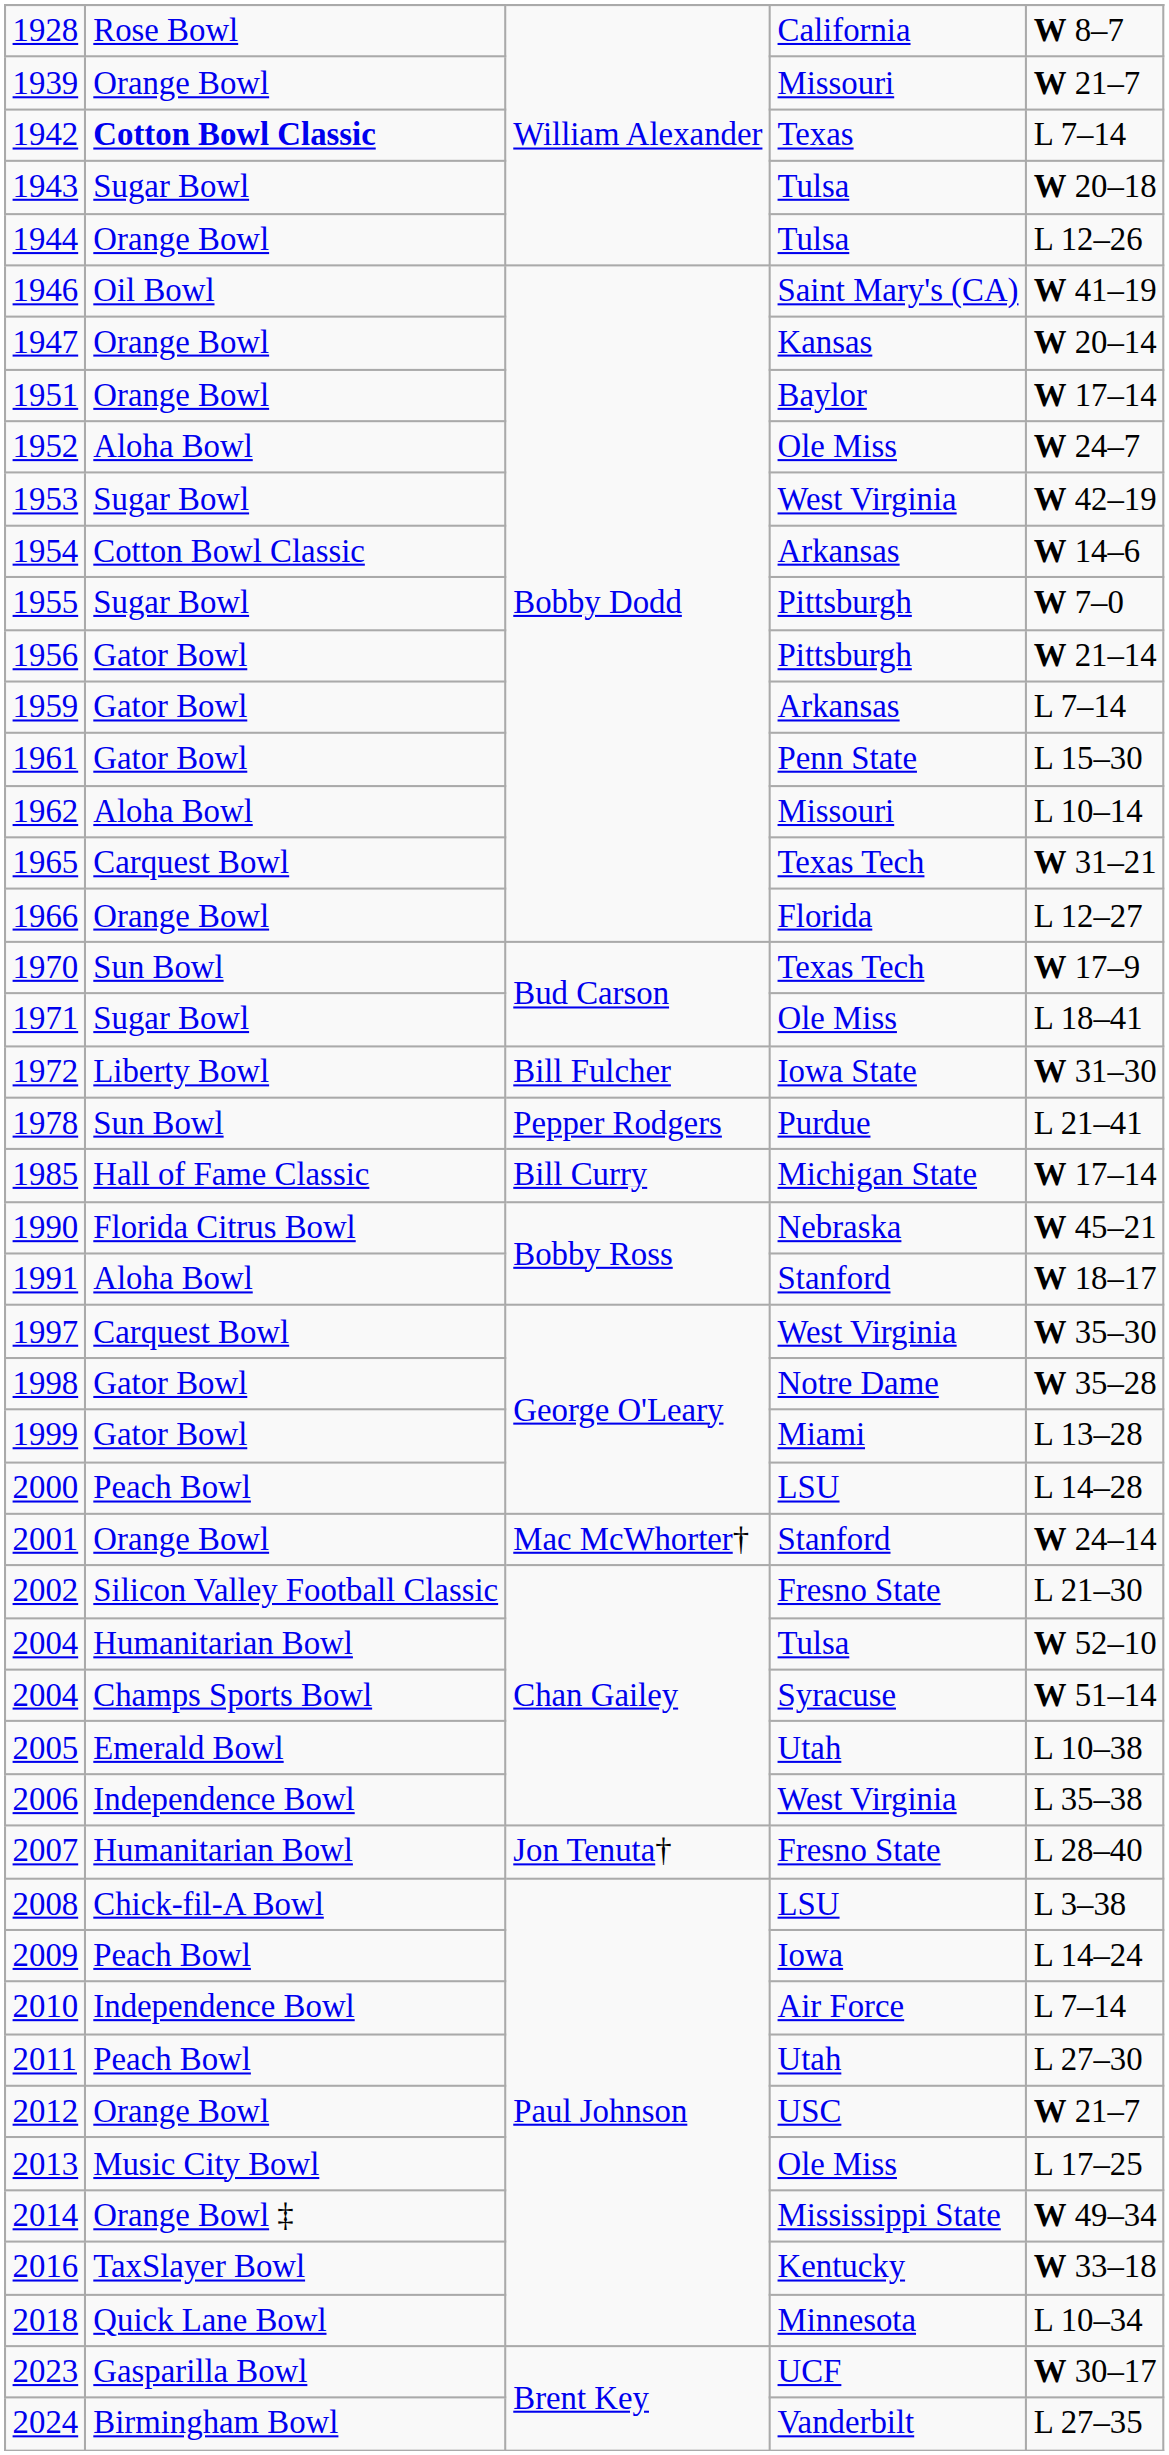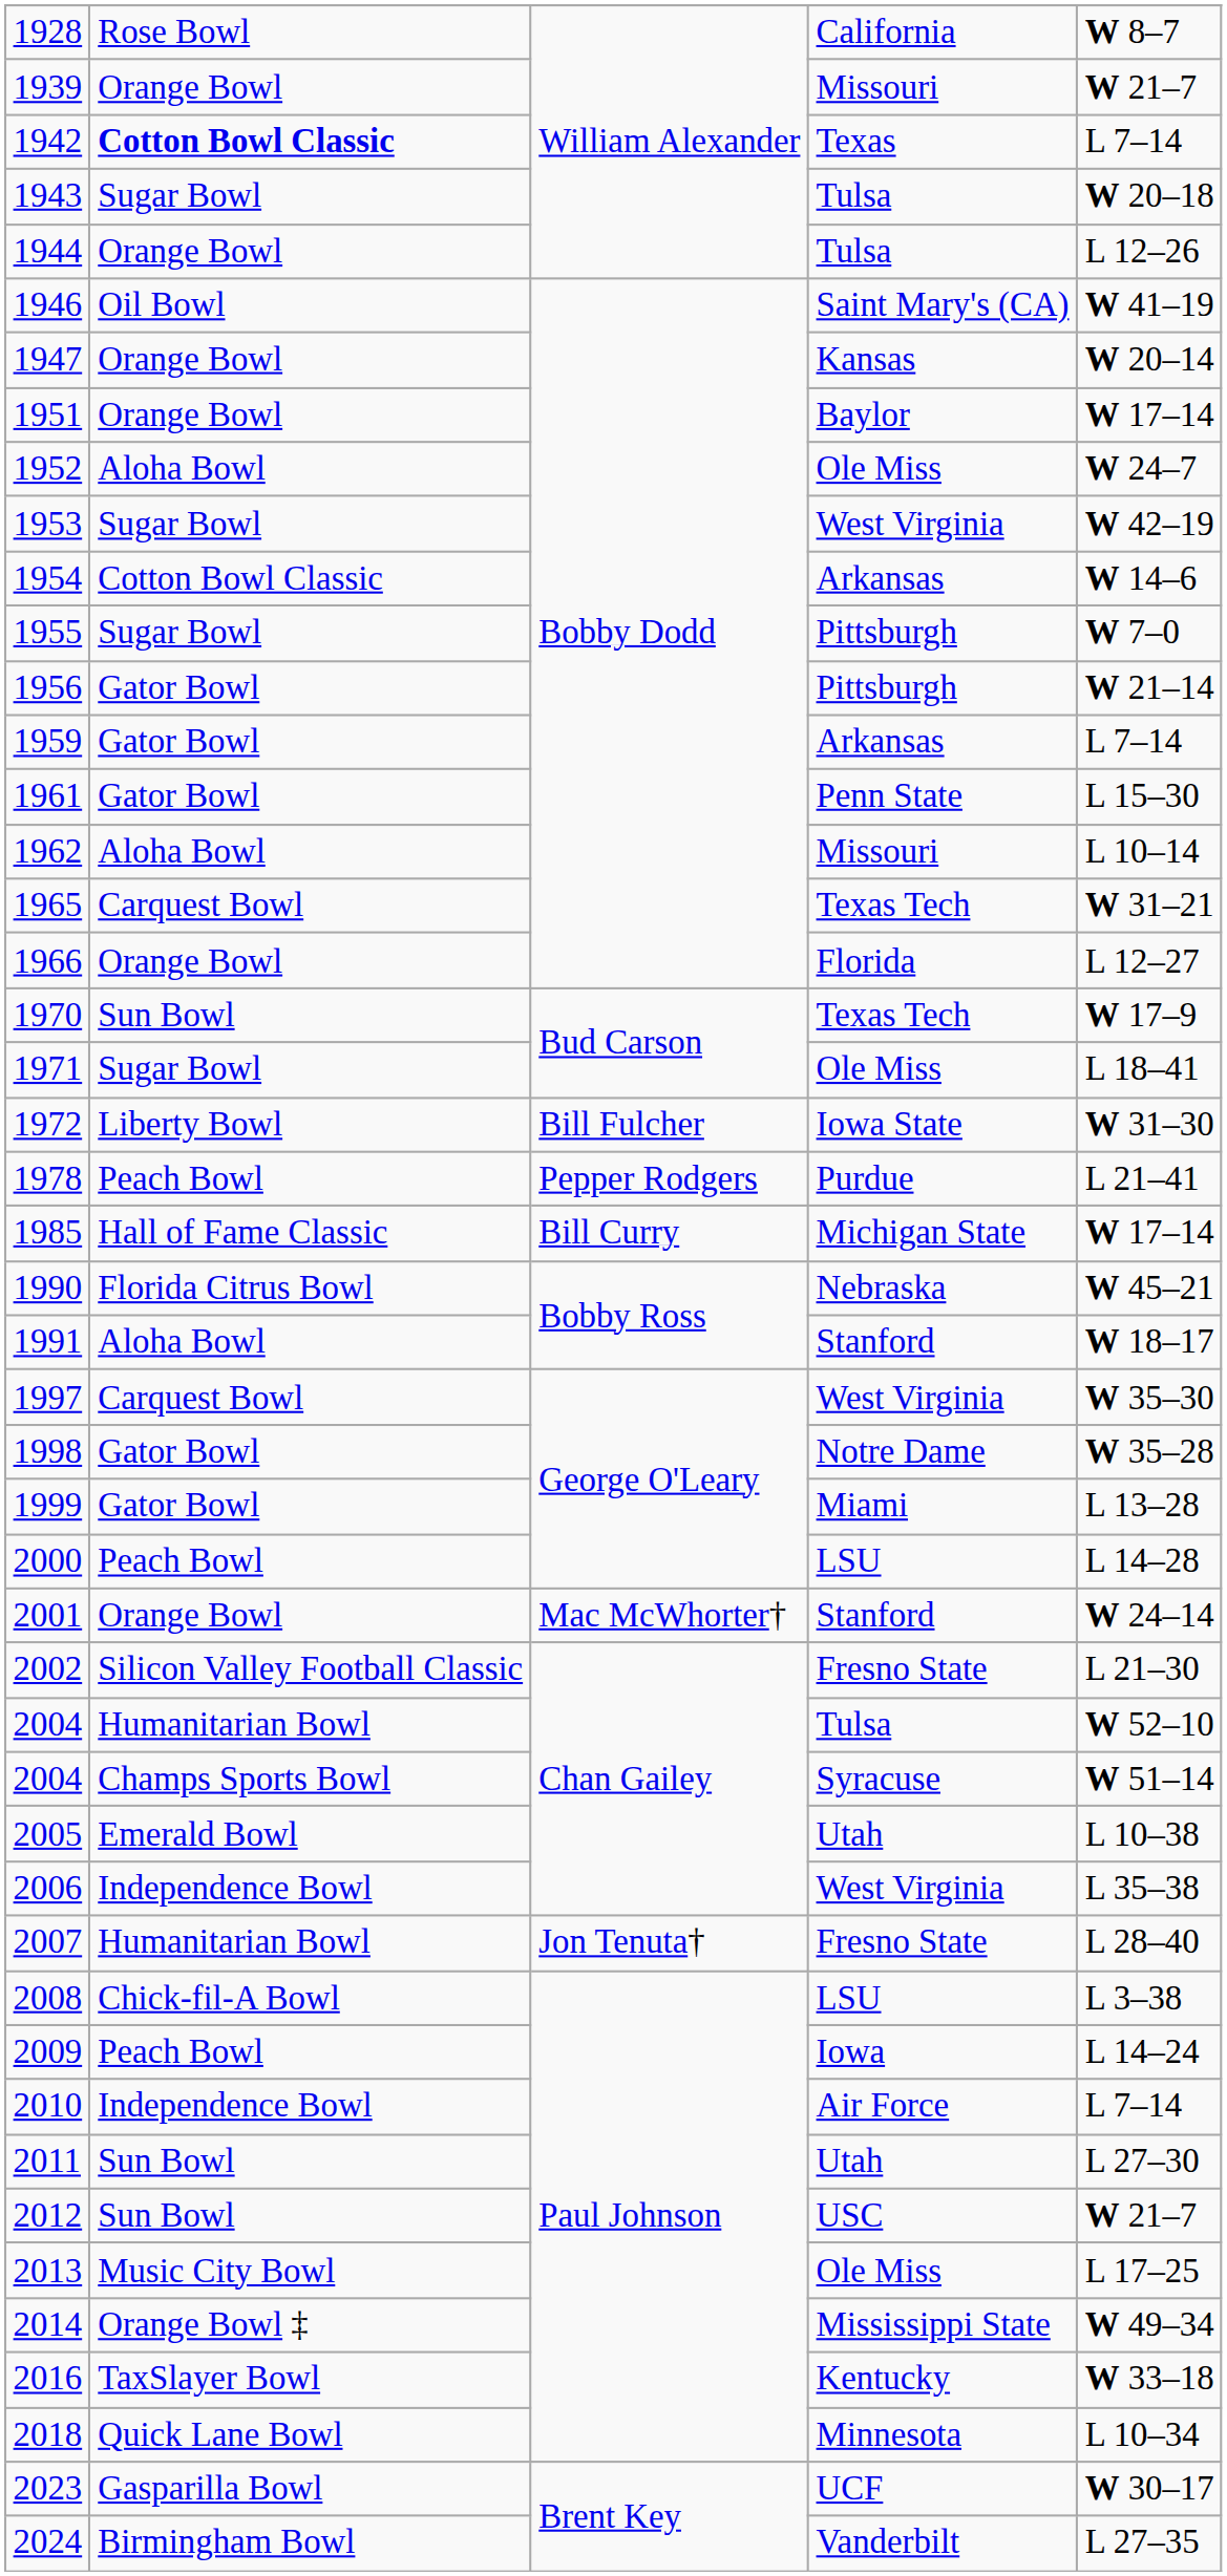1978 | column 2: Sun Bowl -> Peach Bowl
2011 | column 2: Peach Bowl -> Sun Bowl
2012 | column 2: Orange Bowl -> Sun Bowl
